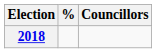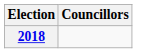- column: %
